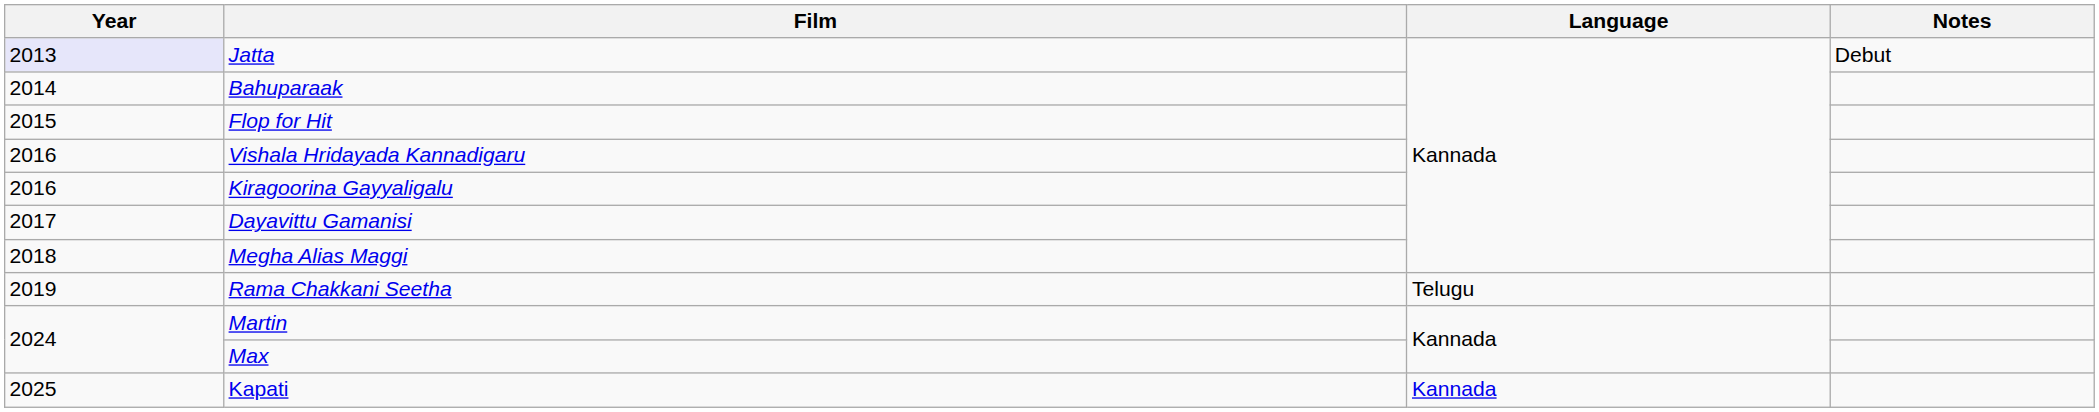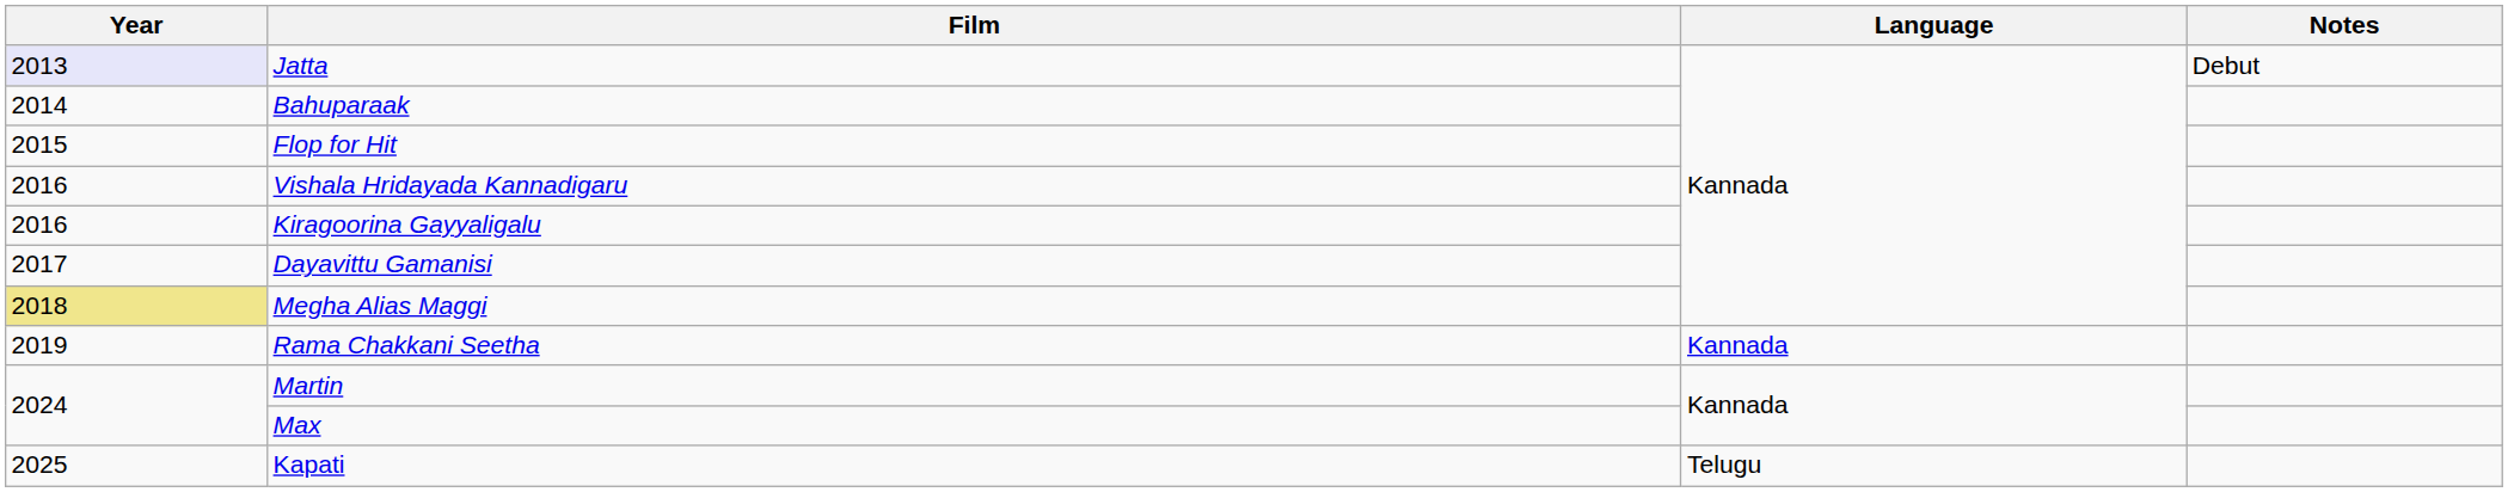Megha Alias Maggi | Year: no background -> khaki background
Rama Chakkani Seetha | Language: Telugu -> Kannada
Kapati | Language: Kannada -> Telugu
